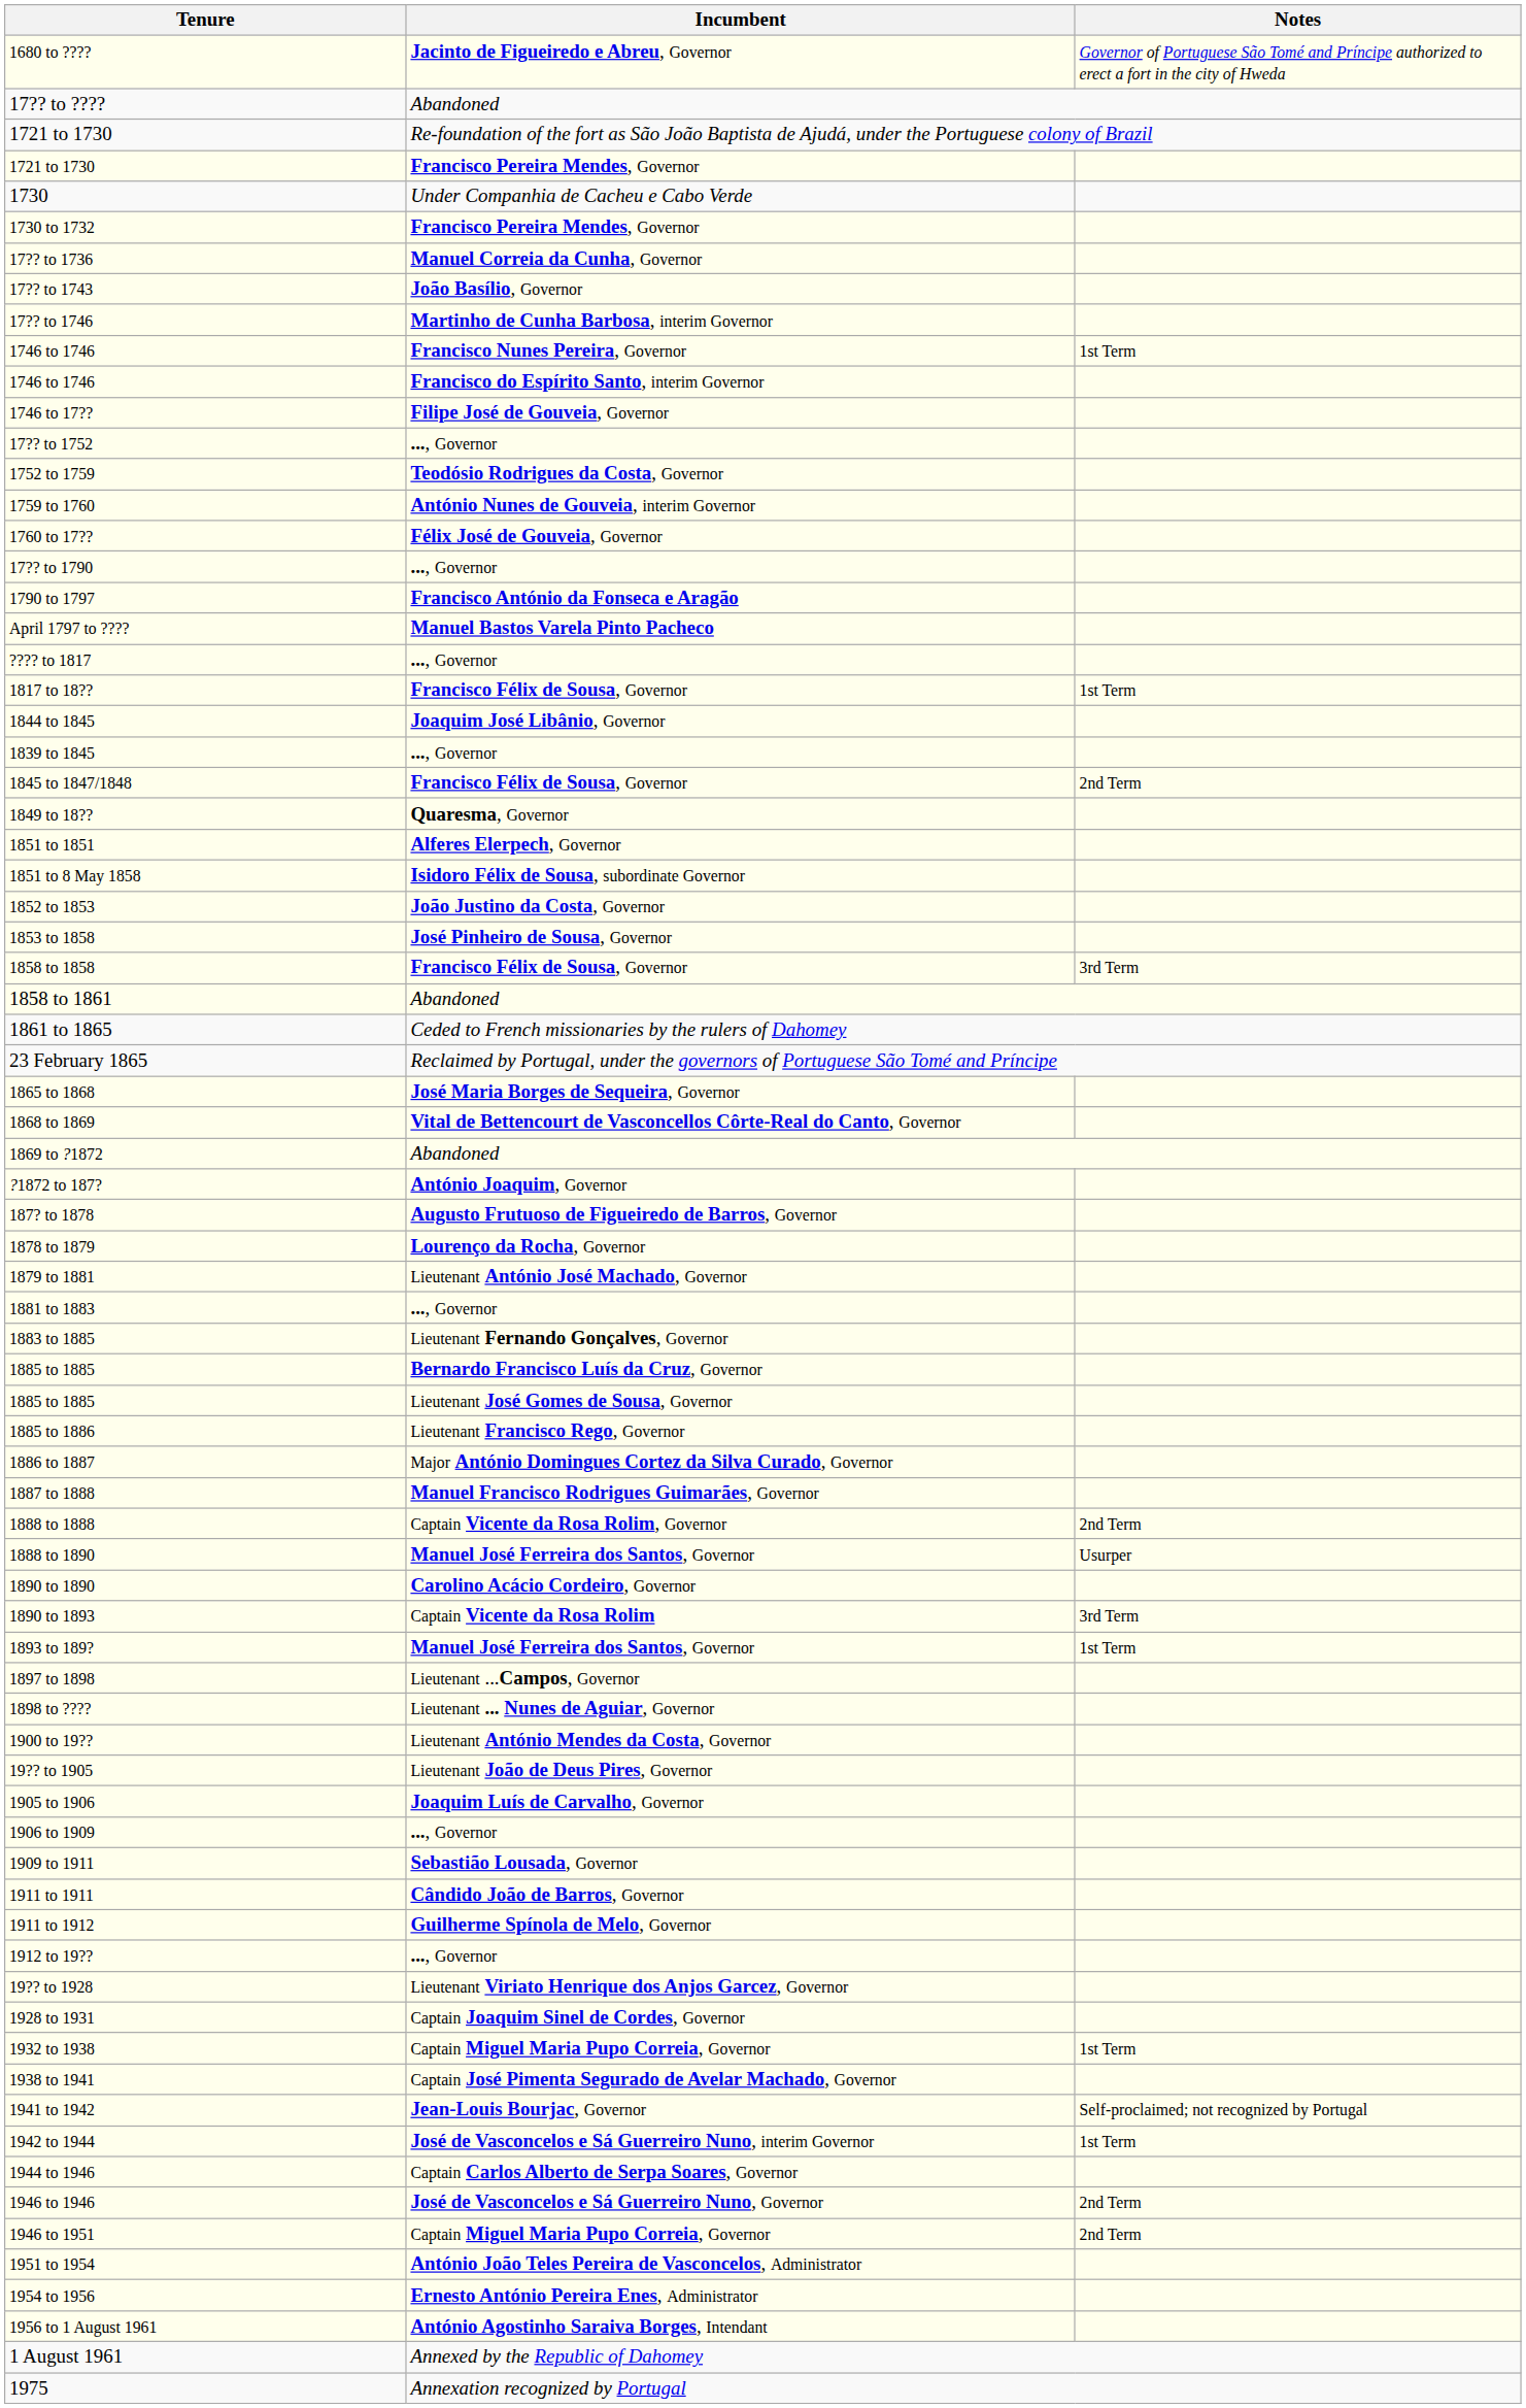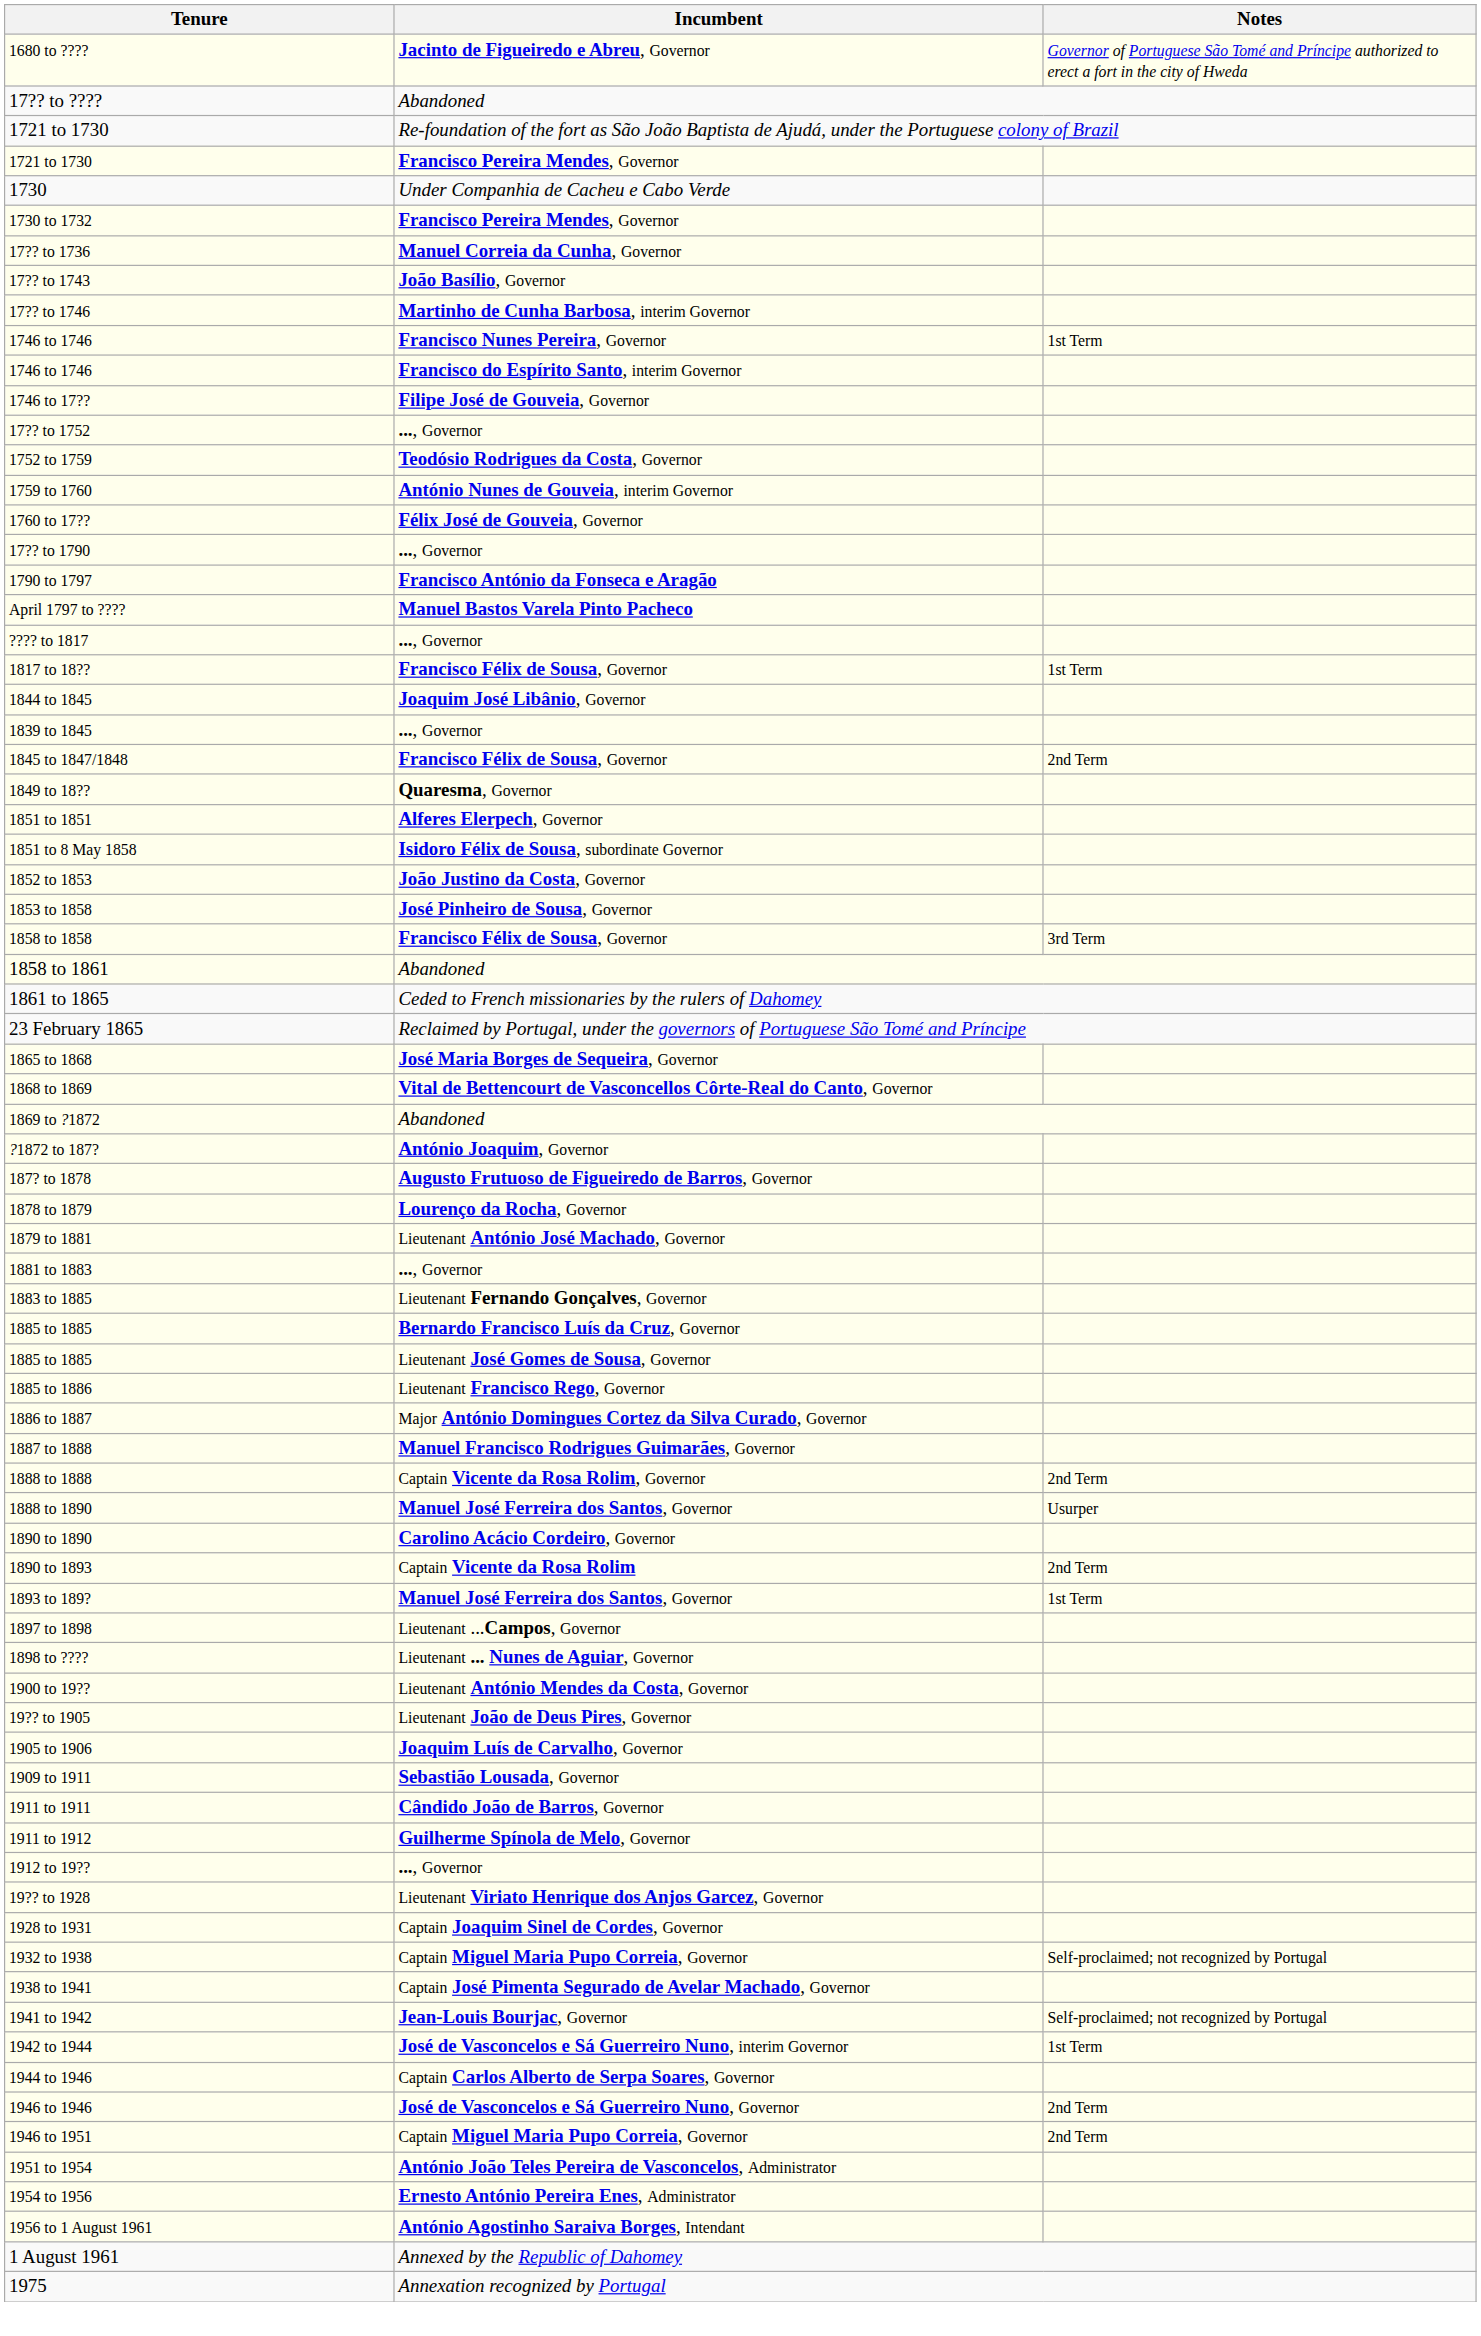1890 to 1893 | Notes: 3rd Term -> 2nd Term
- row: 1906 to 1909 | ..., Governor
1932 to 1938 | Notes: 1st Term -> Self-proclaimed; not recognized by Portugal
